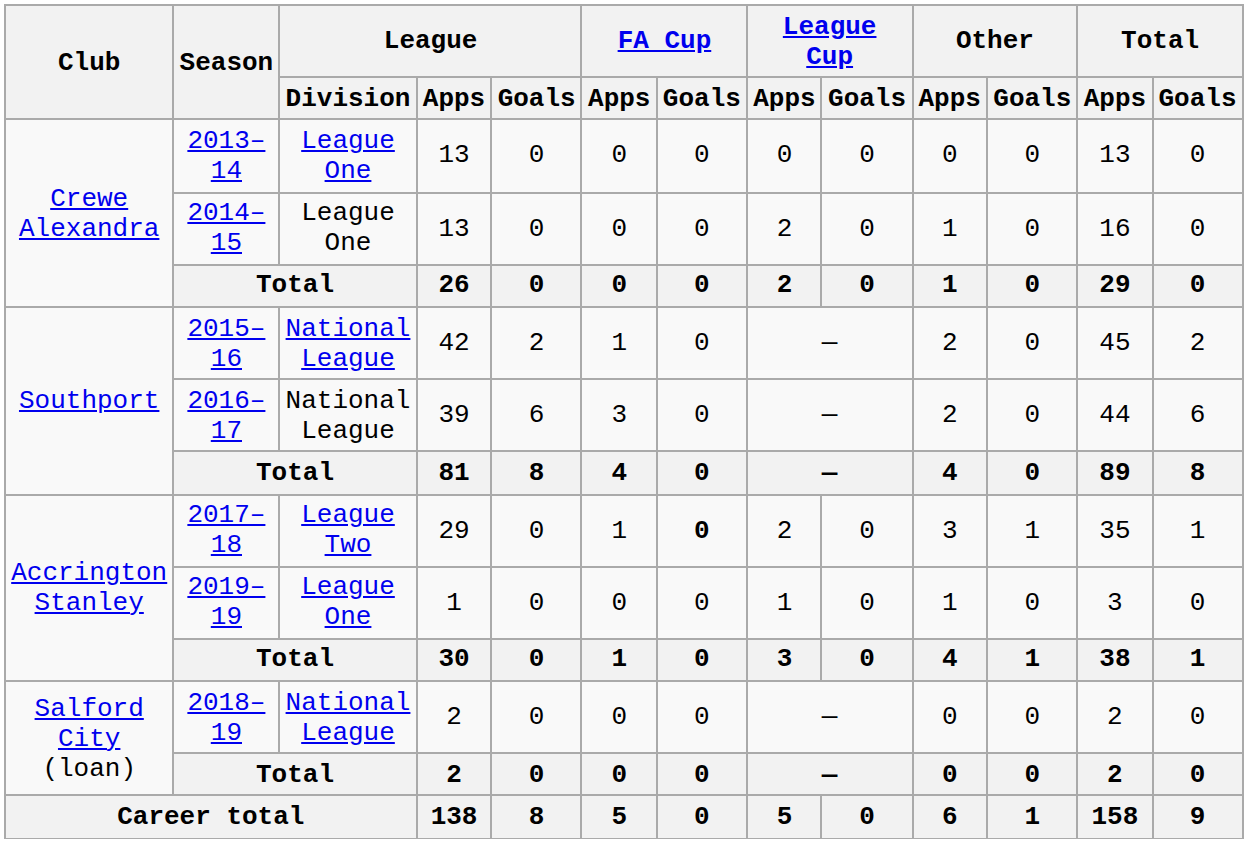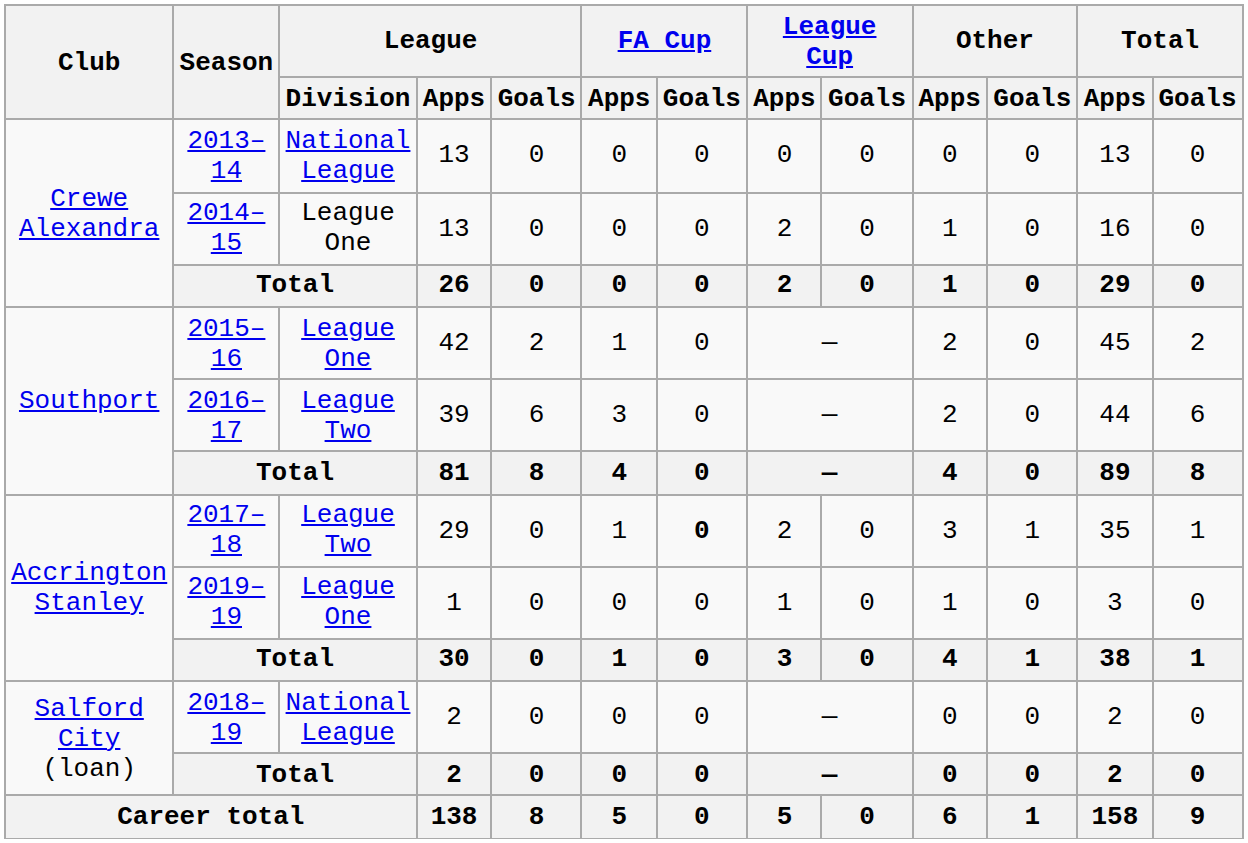2013–14 | League / Division: League One -> National League
2015–16 | League / Division: National League -> League One
2016–17 | League / Division: National League -> League Two
